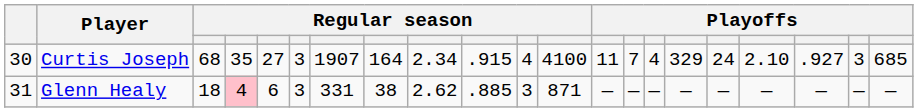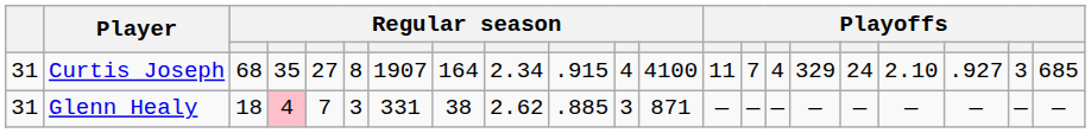Curtis Joseph | column 1: 30 -> 31
Curtis Joseph | column 6: 3 -> 8
Glenn Healy | column 5: 6 -> 7
